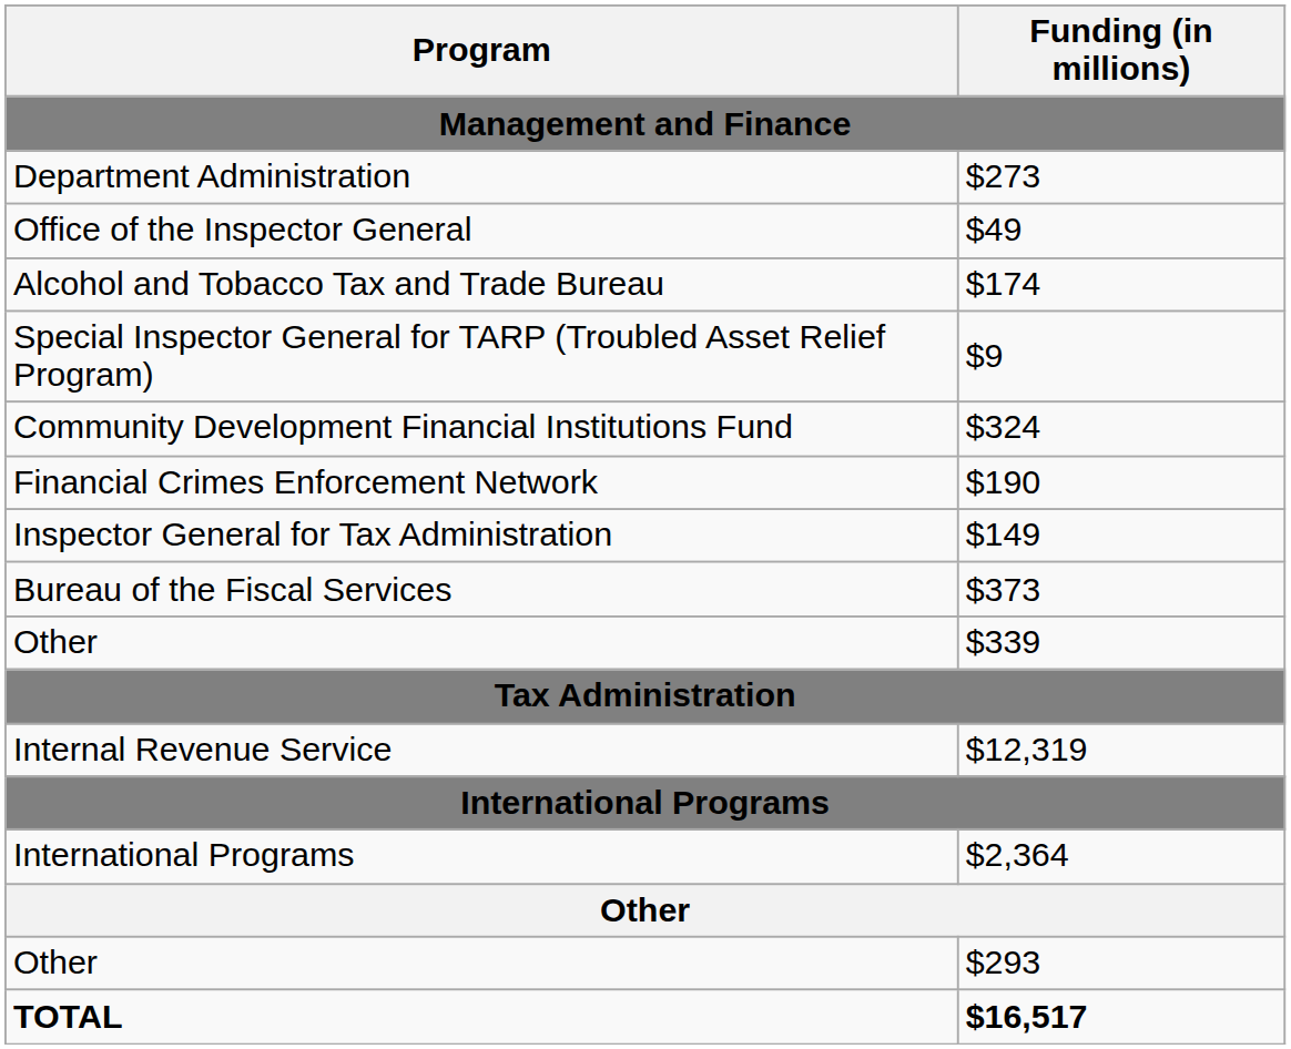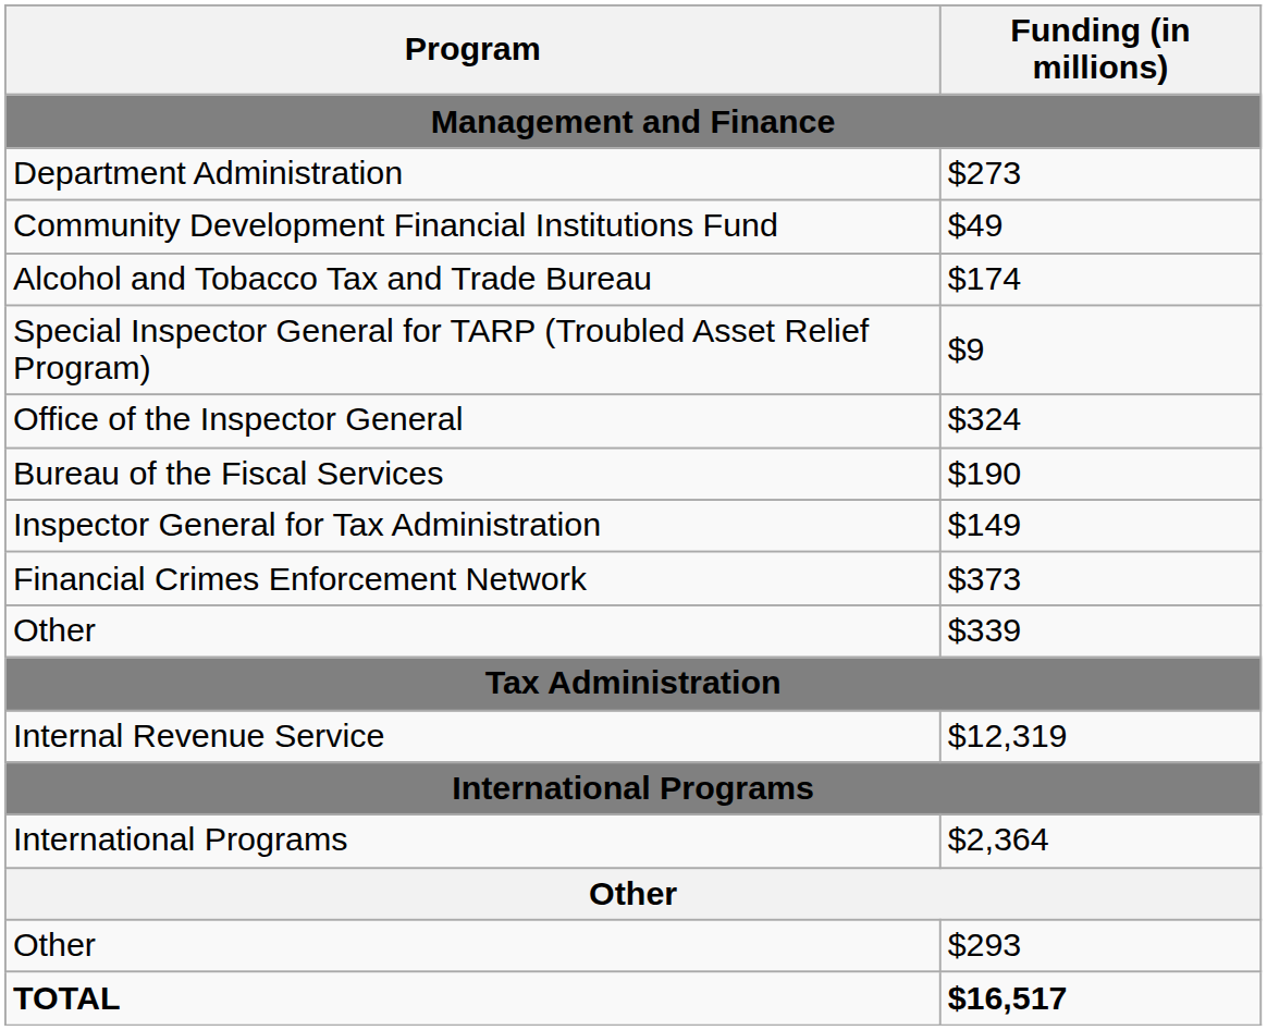$49 | Program: Office of the Inspector General -> Community Development Financial Institutions Fund
$324 | Program: Community Development Financial Institutions Fund -> Office of the Inspector General
$190 | Program: Financial Crimes Enforcement Network -> Bureau of the Fiscal Services
$373 | Program: Bureau of the Fiscal Services -> Financial Crimes Enforcement Network
